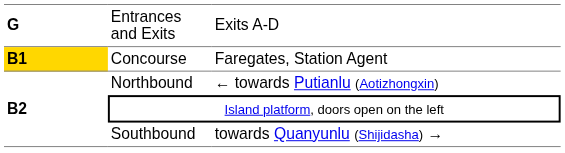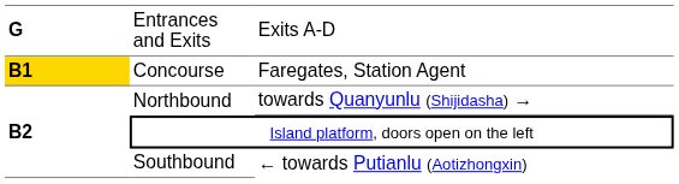Northbound | column 3: ← towards Putianlu (Aotizhongxin) -> towards Quanyunlu (Shijidasha) →
Southbound | column 3: towards Quanyunlu (Shijidasha) → -> ← towards Putianlu (Aotizhongxin)
